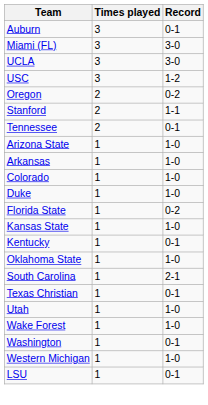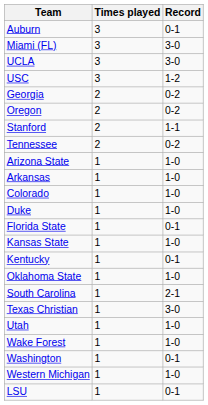+ row: Georgia | 2 | 0-2
Tennessee | Record: 0-1 -> 0-2
Florida State | Record: 0-2 -> 0-1
Texas Christian | Record: 0-1 -> 3-0
